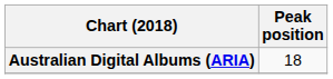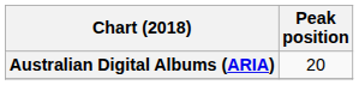Australian Digital Albums (ARIA) | Peak position: 18 -> 20
